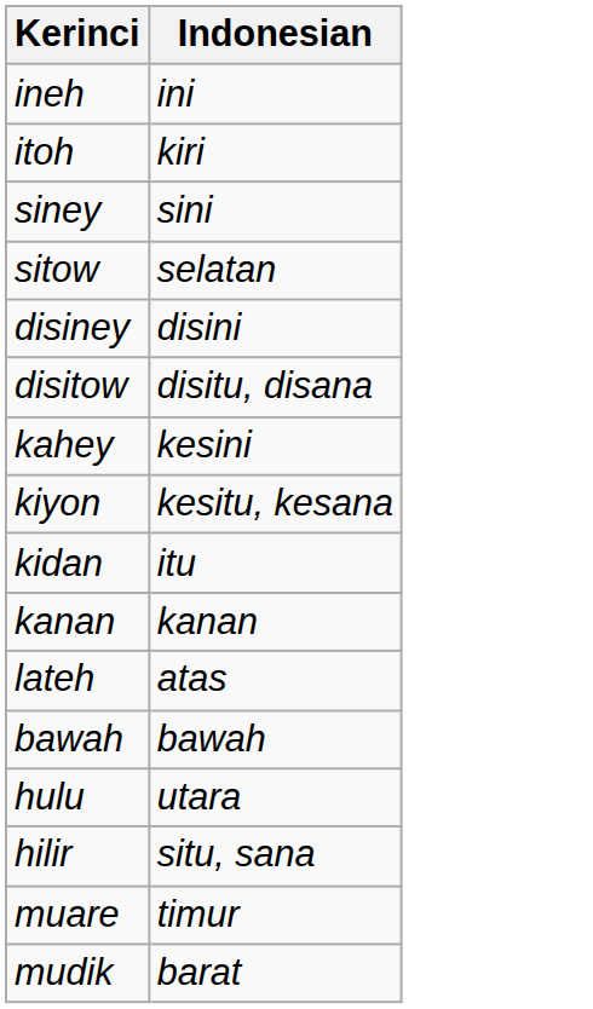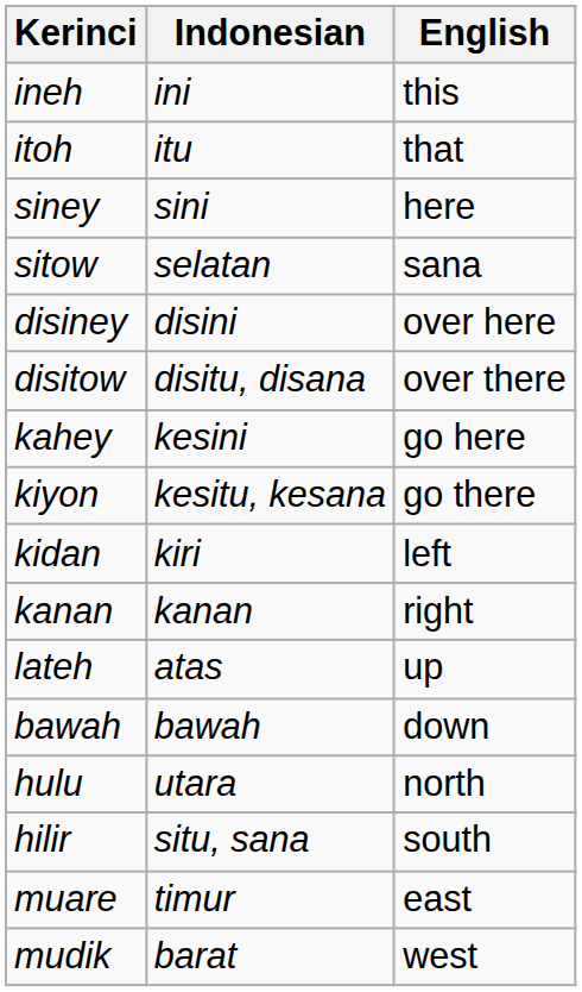+ column: English | this | that | here | sana | over here | over there | go here | go there | left | right | up | down | north | south | east | west
itoh | Indonesian: kiri -> itu
kidan | Indonesian: itu -> kiri
